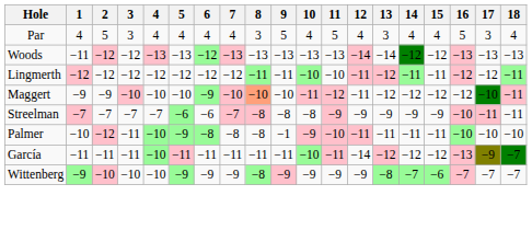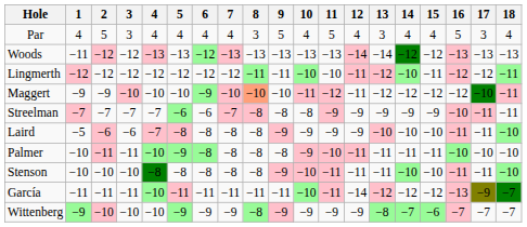Lingmerth | 14: −11 -> −10
+ row: Laird | −5 | −6 | −6 | −7 | −8 | −8 | −8 | −8 | −9 | −9 | −9 | −9 | −10 | −10 | −10 | −11 | −11 | −10
Palmer | 2: −12 -> −11
Palmer | 9: −1 -> −8
+ row: Stenson | −10 | −10 | −10 | −8 | −8 | −8 | −8 | −8 | −9 | −10 | −11 | −11 | −11 | −10 | −10 | −11 | −11 | −10
